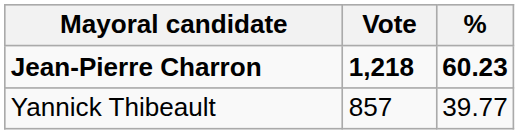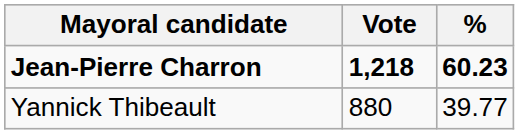Yannick Thibeault | Vote: 857 -> 880
